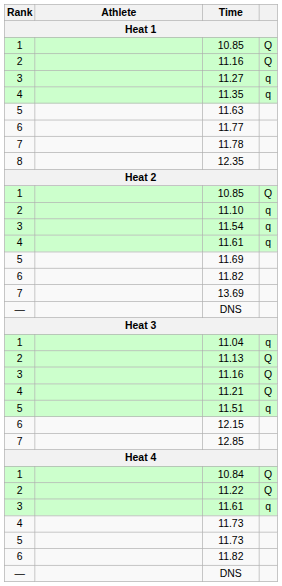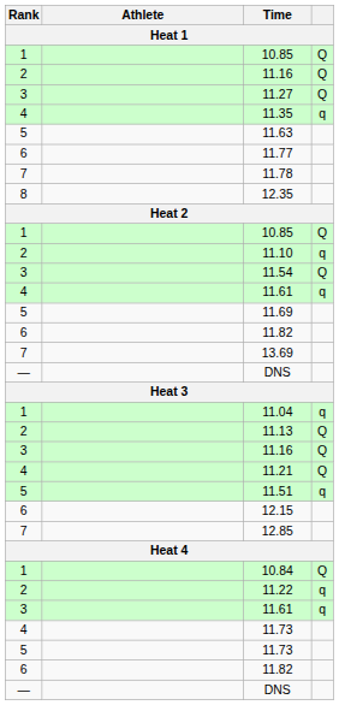11.27 | column 4: q -> Q
11.54 | column 4: q -> Q
11.22 | column 4: Q -> q
